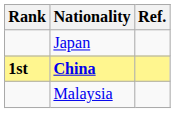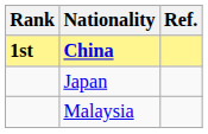rows swapped: China <-> Japan
